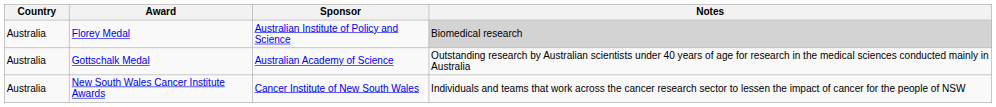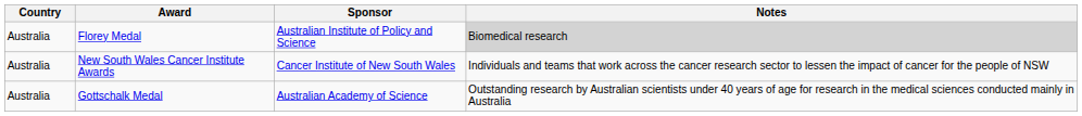rows swapped: Gottschalk Medal <-> New South Wales Cancer Institute Awards
